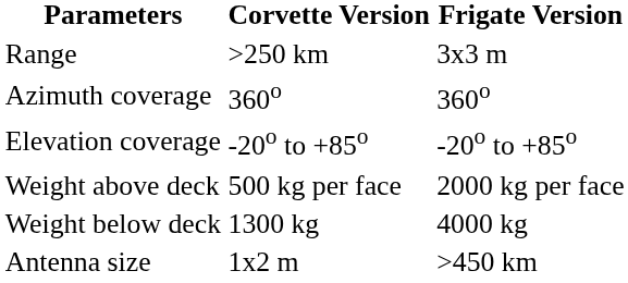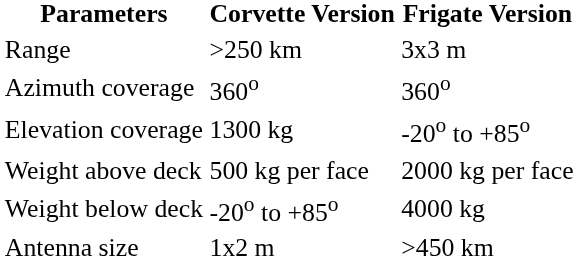Elevation coverage | Corvette Version: -20o to +85o -> 1300 kg
Weight below deck | Corvette Version: 1300 kg -> -20o to +85o
